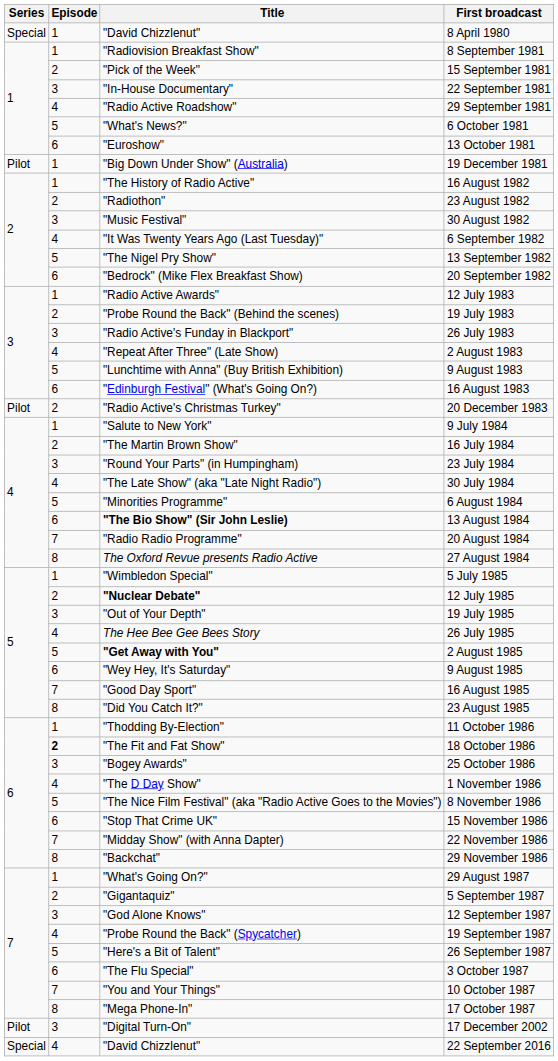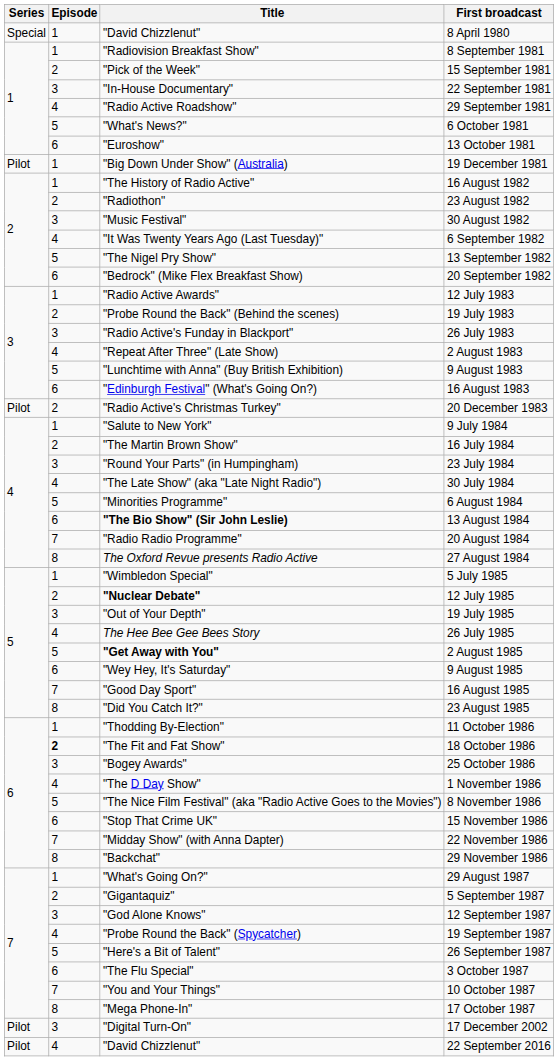22 September 2016 | Series: Special -> Pilot
